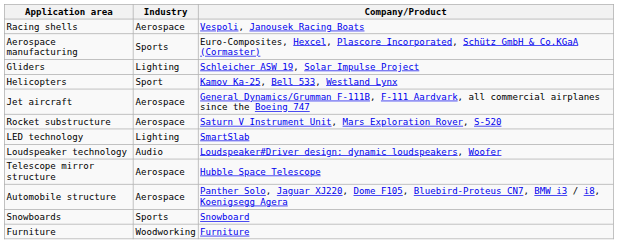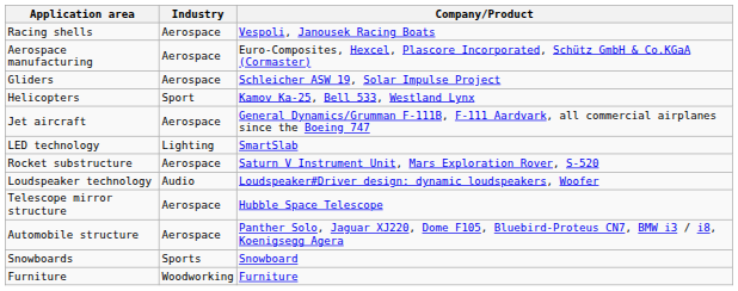Aerospace manufacturing | Industry: Sports -> Aerospace
Gliders | Industry: Lighting -> Aerospace
rows swapped: Rocket substructure <-> LED technology
